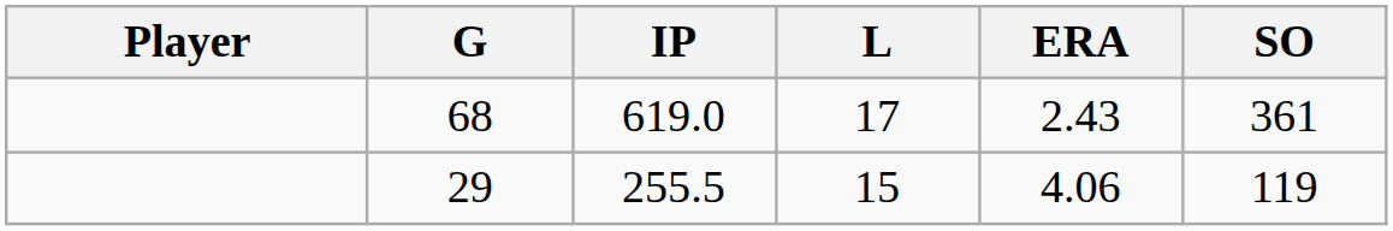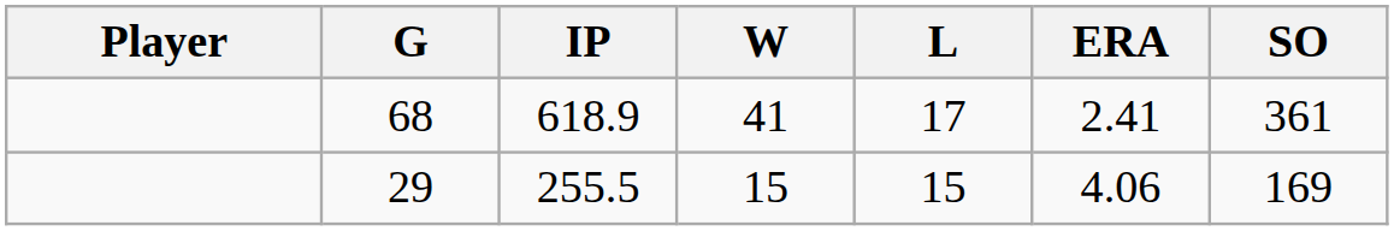+ column: W | 41 | 15
68 | IP: 619.0 -> 618.9
68 | ERA: 2.43 -> 2.41
29 | SO: 119 -> 169
